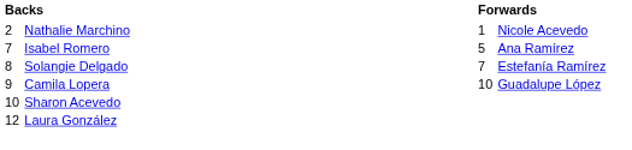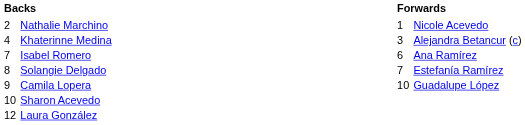+ row: 4 | Khaterinne Medina | 3 | Alejandra Betancur (c)
Isabel Romero | column 3: 5 -> 6
